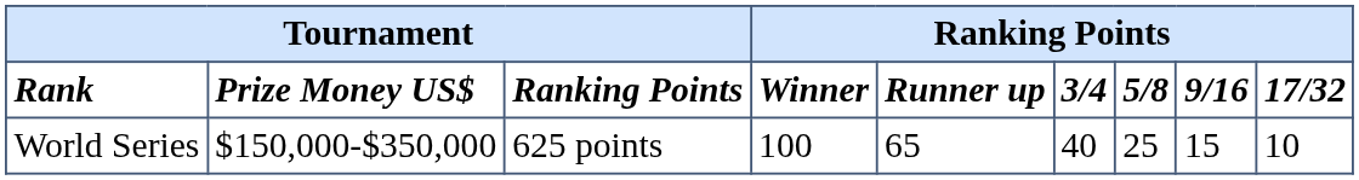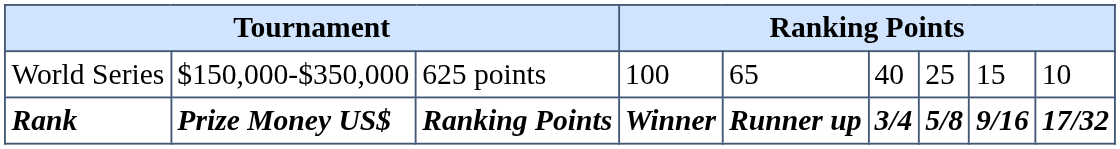rows swapped: Rank <-> World Series
